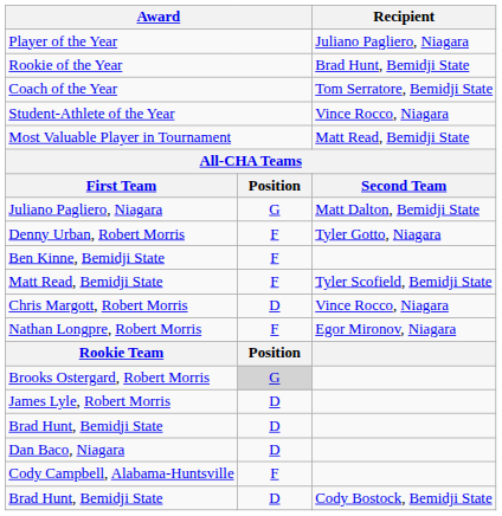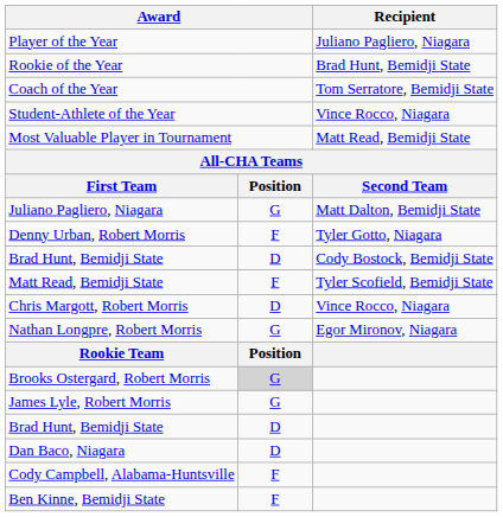rows swapped: Brad Hunt, Bemidji State / Cody Bostock, Bemidji State <-> Ben Kinne, Bemidji State
Nathan Longpre, Robert Morris | column 2: F -> G
James Lyle, Robert Morris | column 2: D -> G
